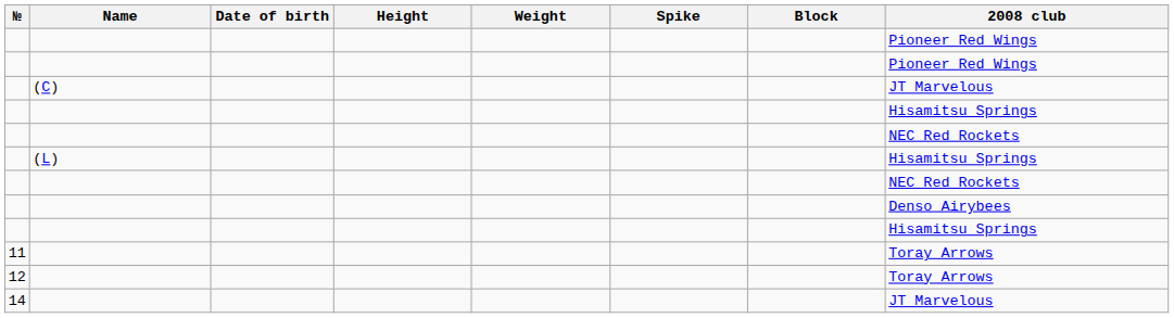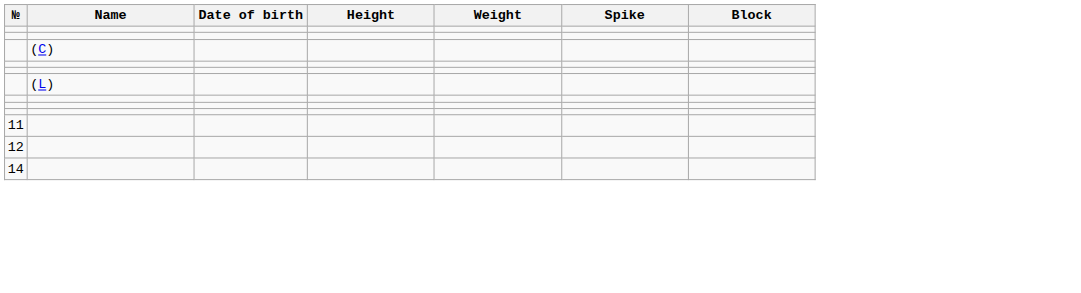- column: 2008 club | Pioneer Red Wings | Pioneer Red Wings | JT Marvelous | Hisamitsu Springs | NEC Red Rockets | Hisamitsu Springs | NEC Red Rockets | Denso Airybees | Hisamitsu Springs | Toray Arrows | Toray Arrows | JT Marvelous
